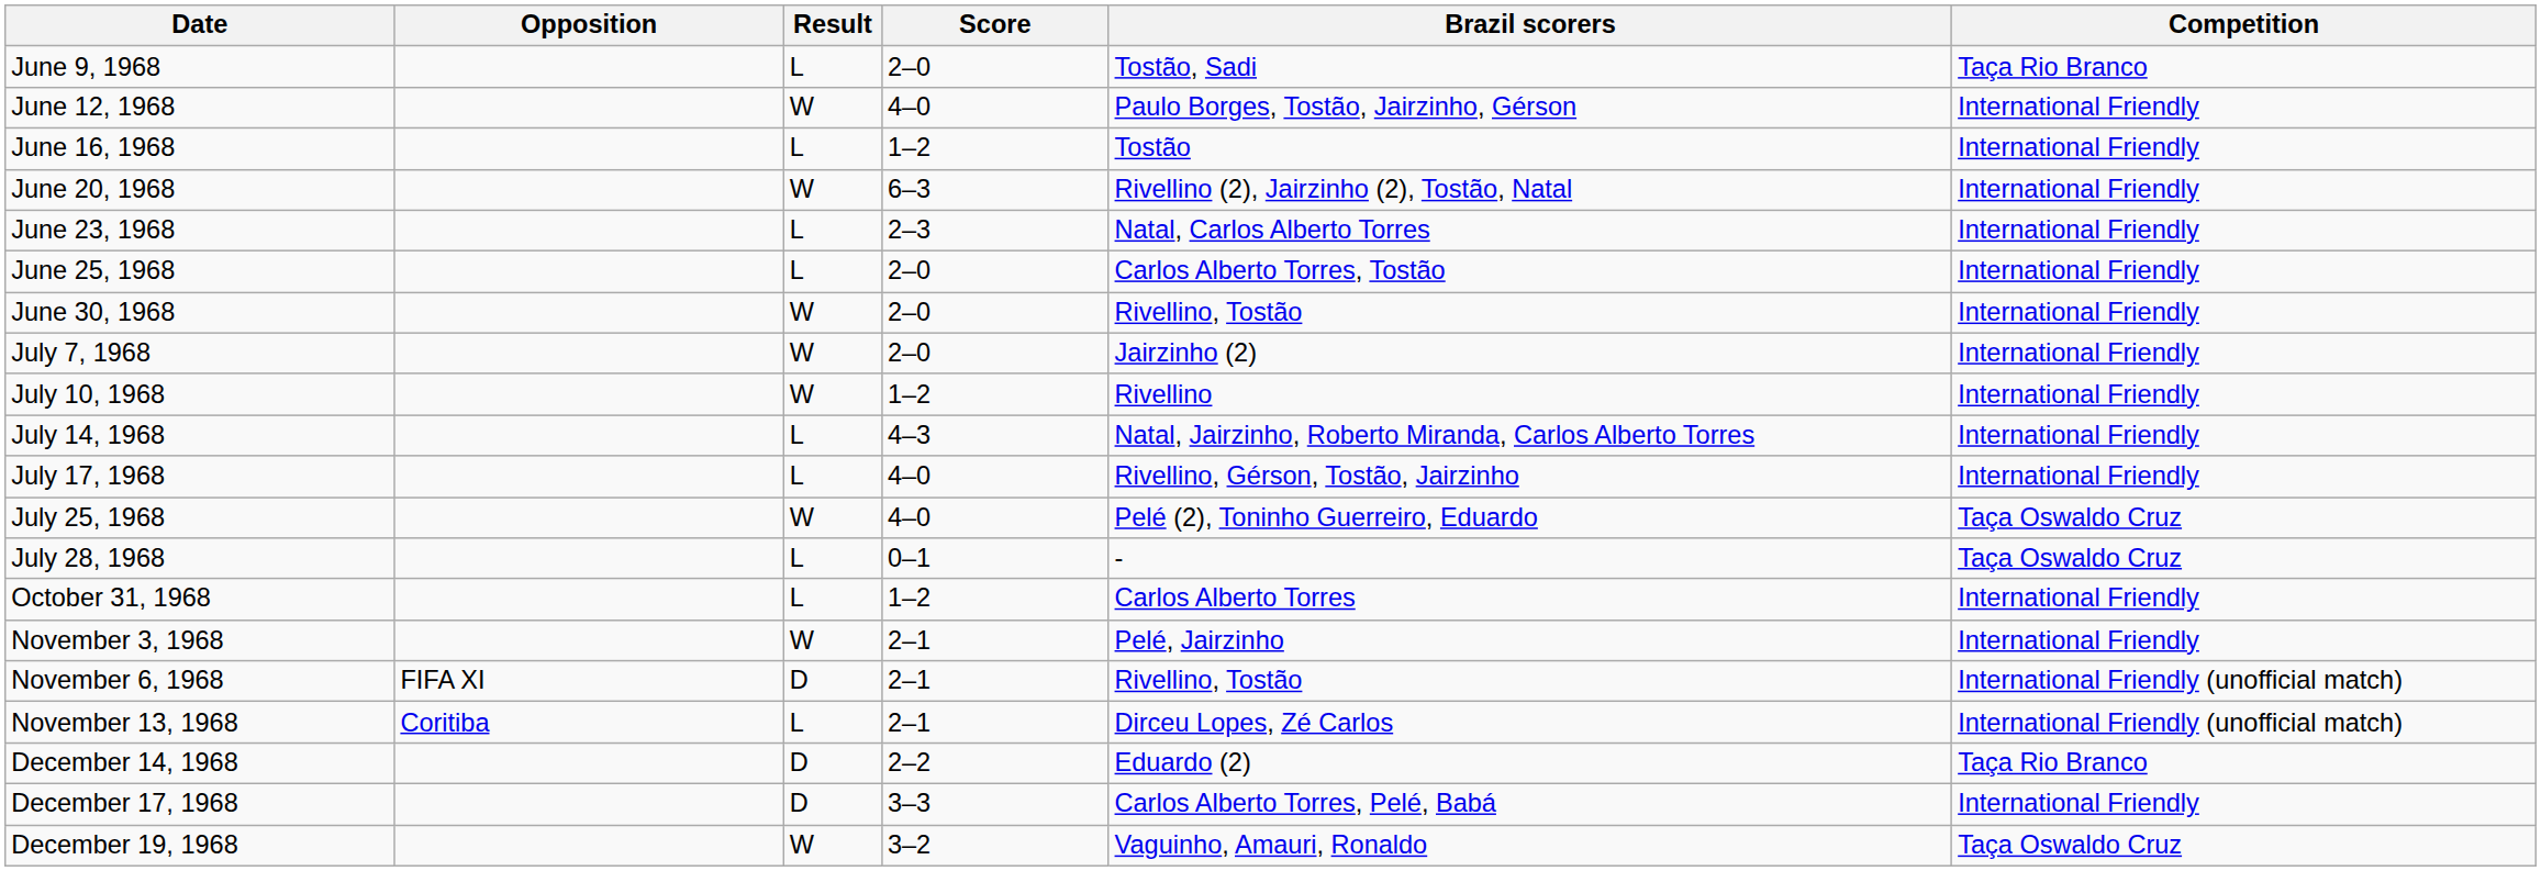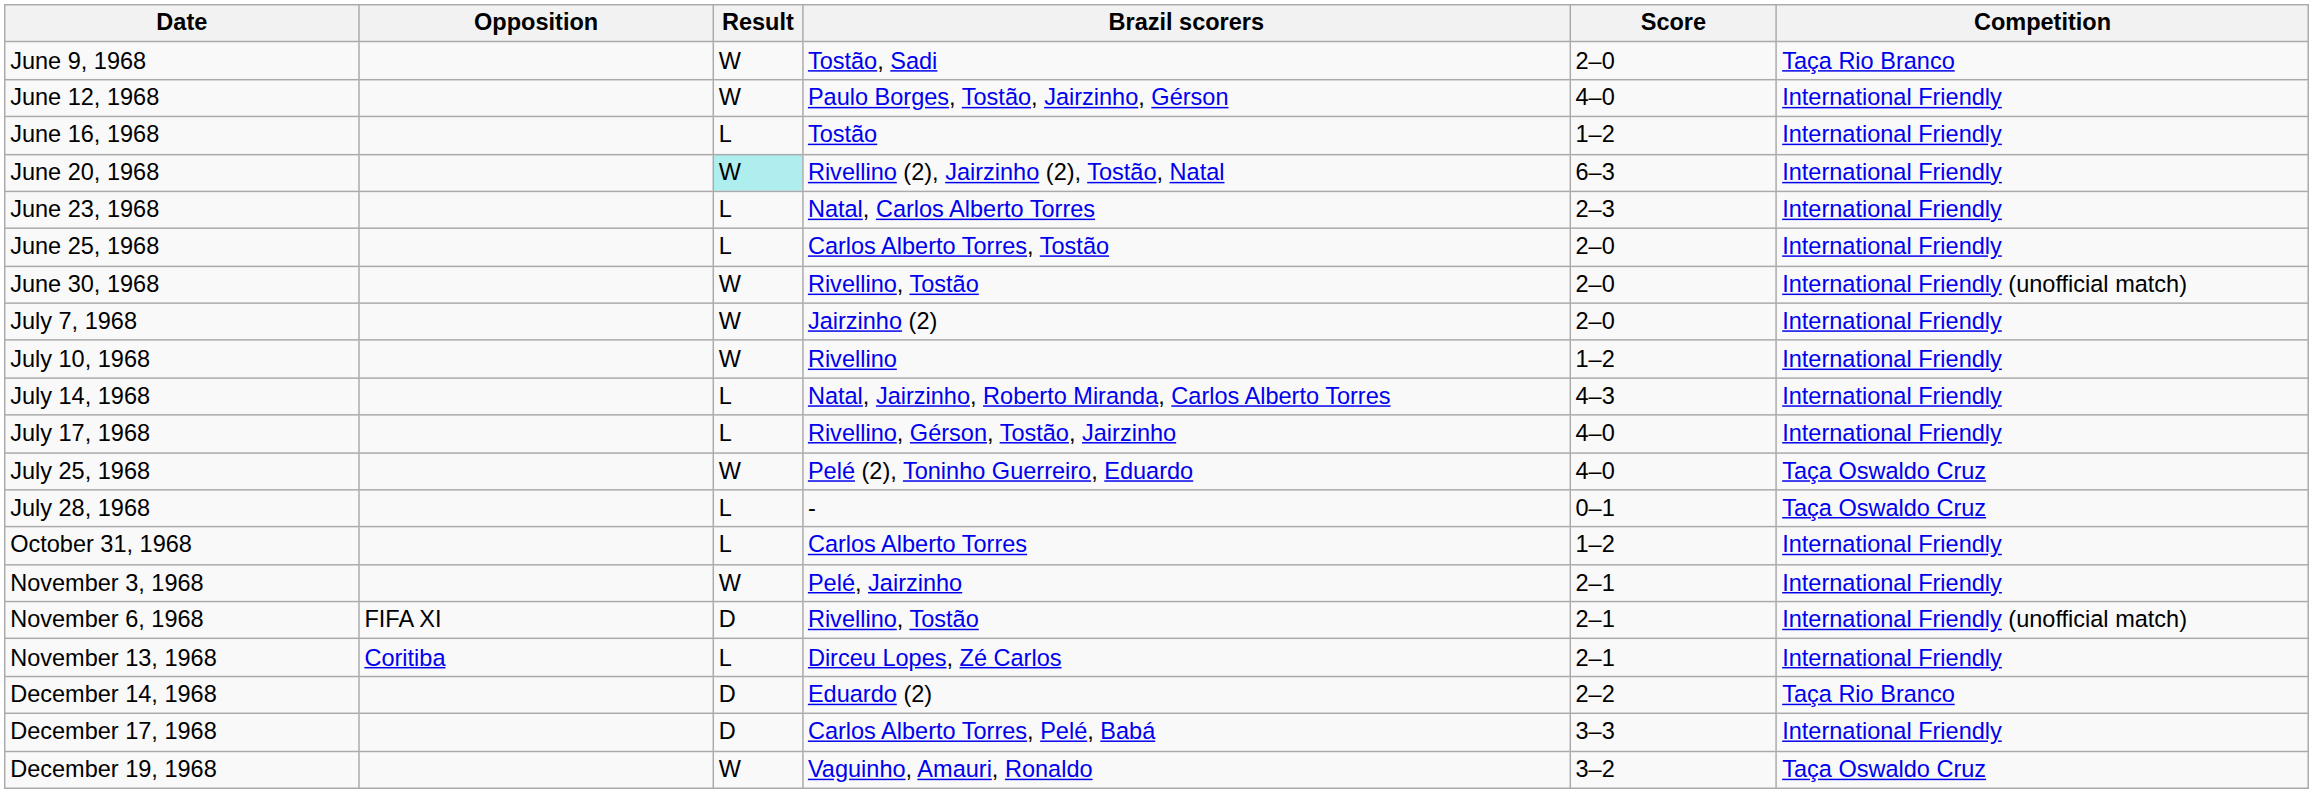columns swapped: Score <-> Brazil scorers
June 9, 1968 | Result: L -> W
June 20, 1968 | Result: no background -> paleturquoise background
June 30, 1968 | Competition: International Friendly -> International Friendly (unofficial match)
November 13, 1968 | Competition: International Friendly (unofficial match) -> International Friendly
